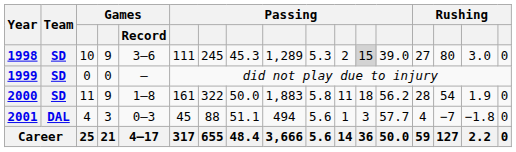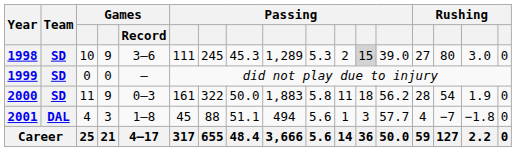2000 | Games / Record: 1–8 -> 0–3
2001 | Games / Record: 0–3 -> 1–8
